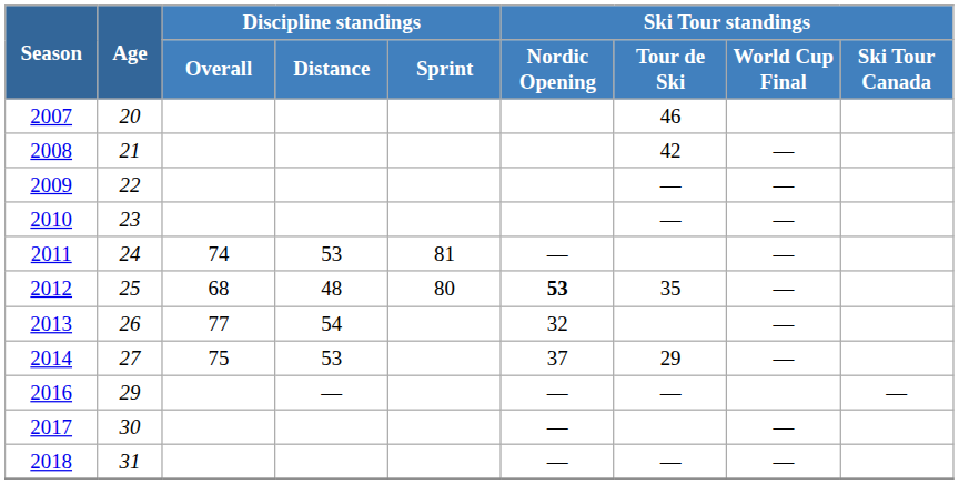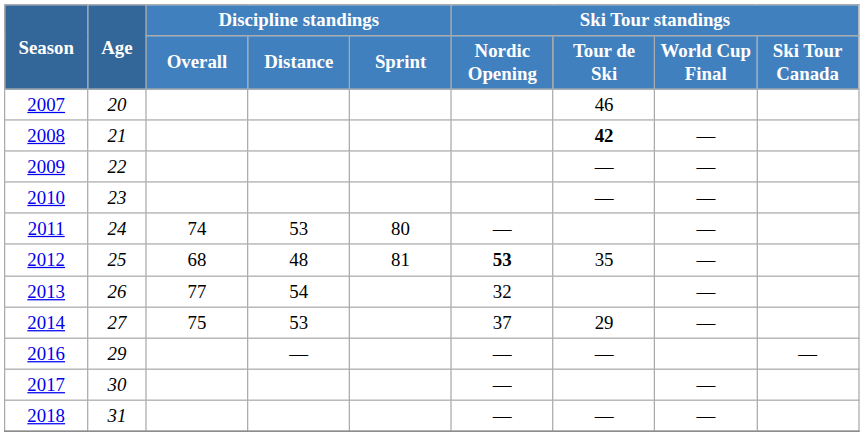2008 | Ski Tour standings / Tour de Ski: normal -> bold
2011 | Discipline standings / Sprint: 81 -> 80
2012 | Discipline standings / Sprint: 80 -> 81
